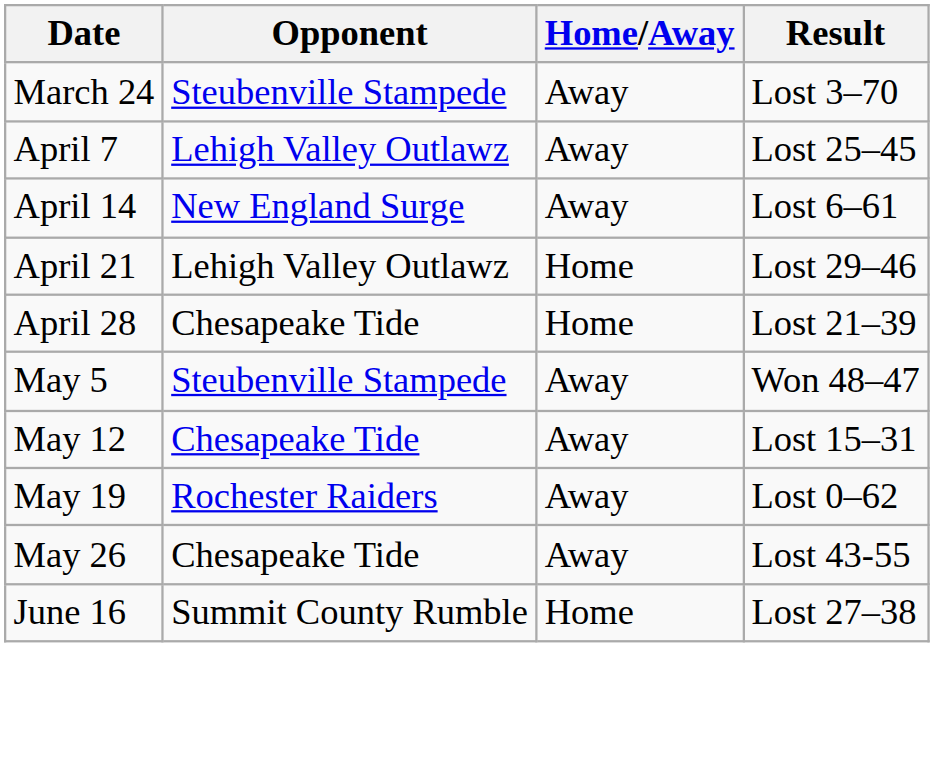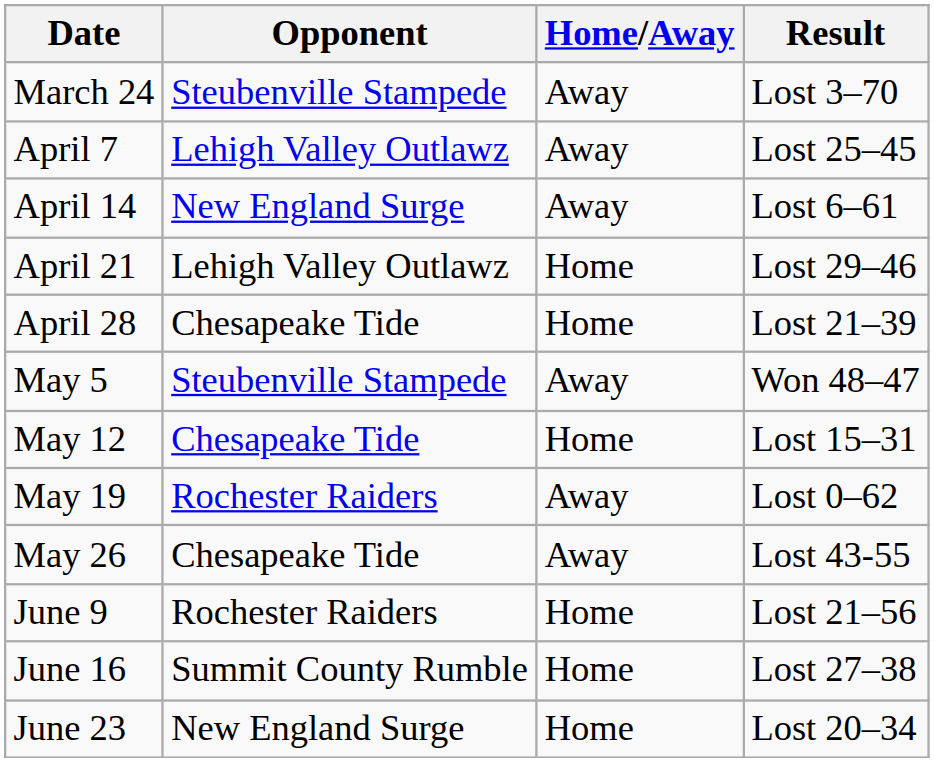May 12 | Home/Away: Away -> Home
+ row: June 9 | Rochester Raiders | Home | Lost 21–56
+ row: June 23 | New England Surge | Home | Lost 20–34
